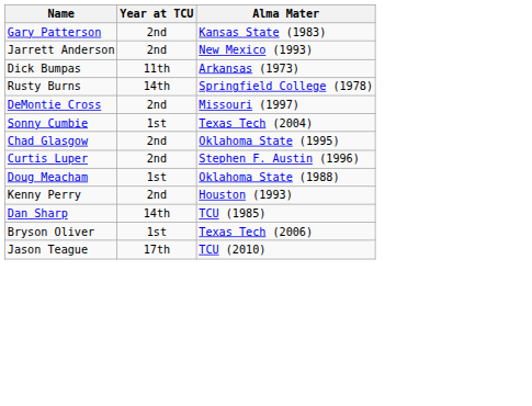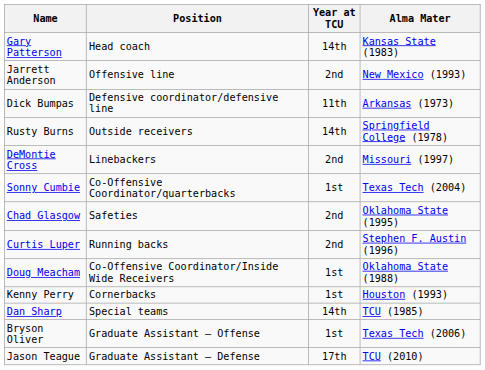+ column: Position | Head coach | Offensive line | Defensive coordinator/defensive line | Outside receivers | Linebackers | Co-Offensive Coordinator/quarterbacks | Safeties | Running backs | Co-Offensive Coordinator/Inside Wide Receivers | Cornerbacks | Special teams | Graduate Assistant – Offense | Graduate Assistant – Defense
Gary Patterson | Year at TCU: 2nd -> 14th
Kenny Perry | Year at TCU: 2nd -> 1st
